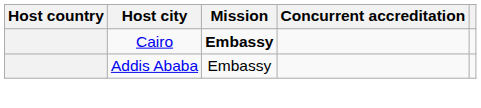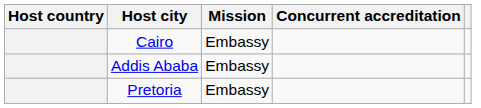Cairo | Mission: bold -> normal
+ row: Pretoria | Embassy
